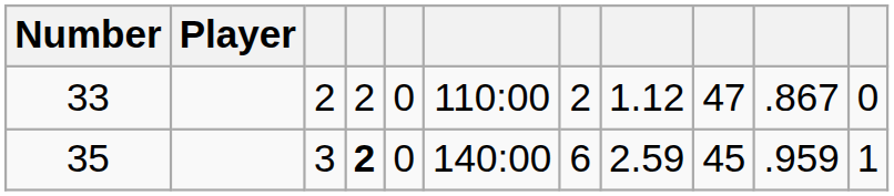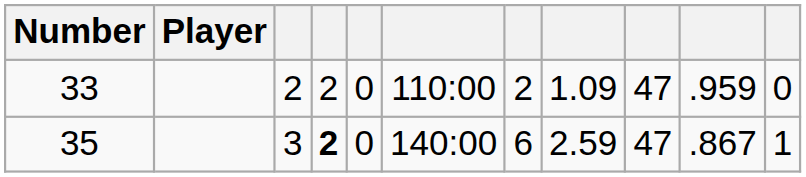33 | column 8: 1.12 -> 1.09
33 | column 10: .867 -> .959
35 | column 9: 45 -> 47
35 | column 10: .959 -> .867
